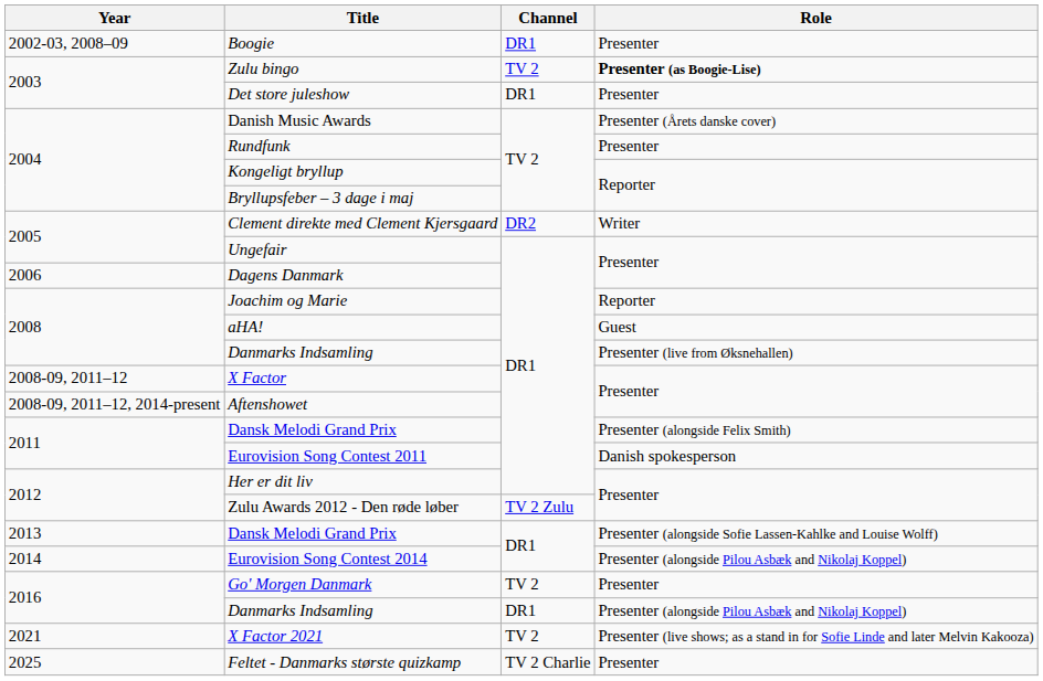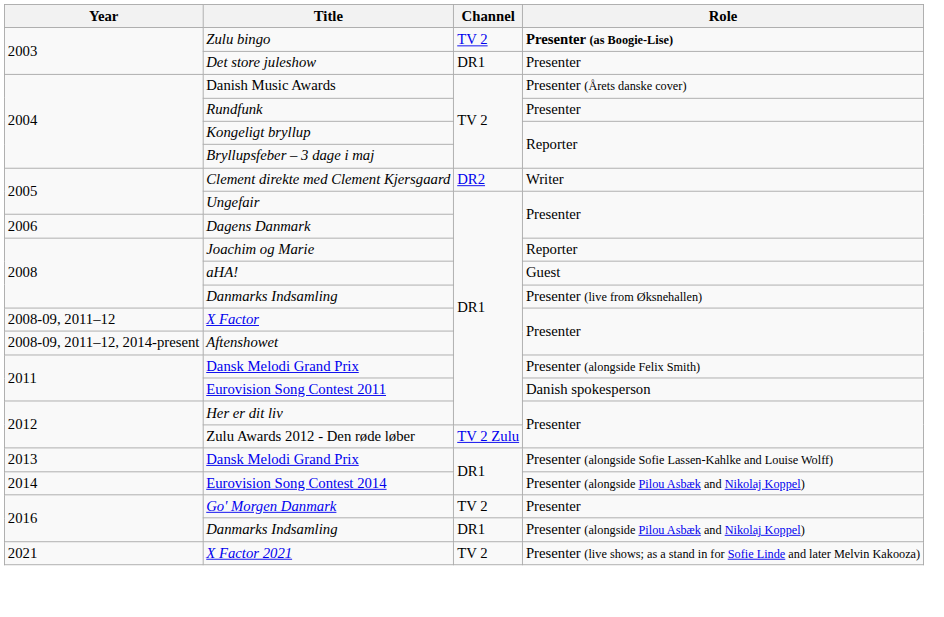- row: 2002-03, 2008–09 | Boogie | DR1 | Presenter
- row: 2025 | Feltet - Danmarks største quizkamp | TV 2 Charlie | Presenter
